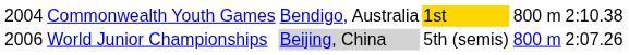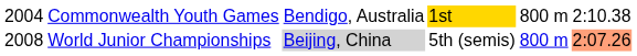World Junior Championships | column 1: 2006 -> 2008
World Junior Championships | column 6: no background -> lightsalmon background
